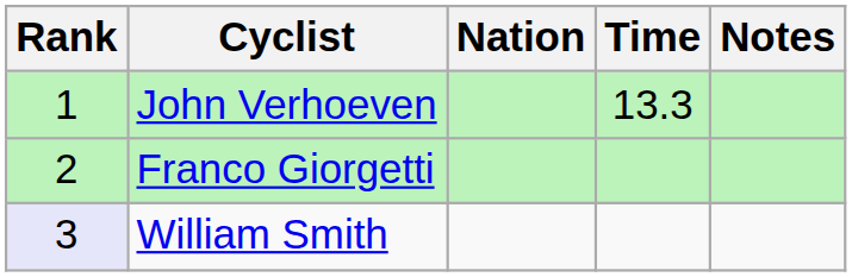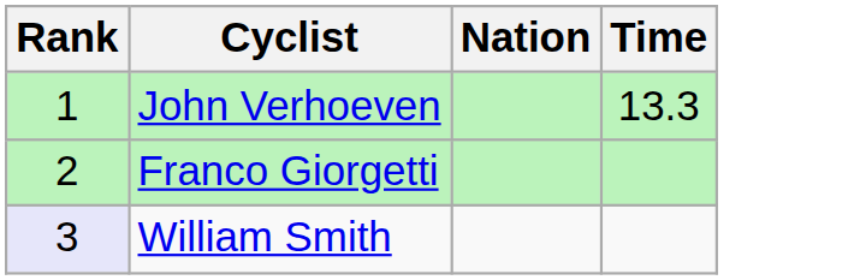- column: Notes
